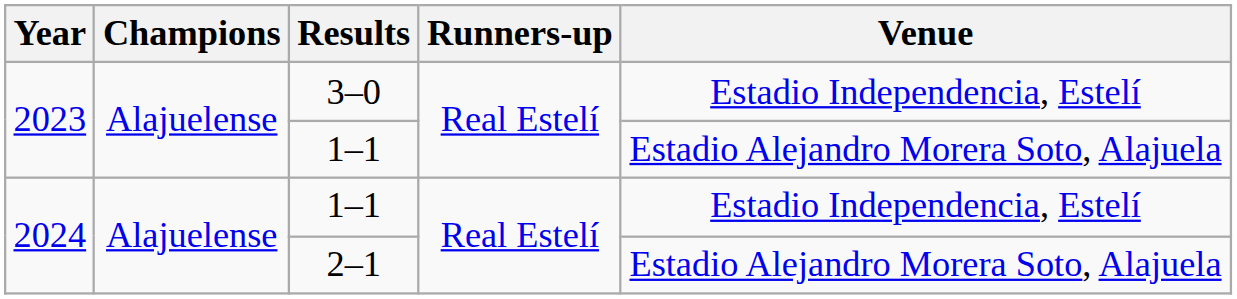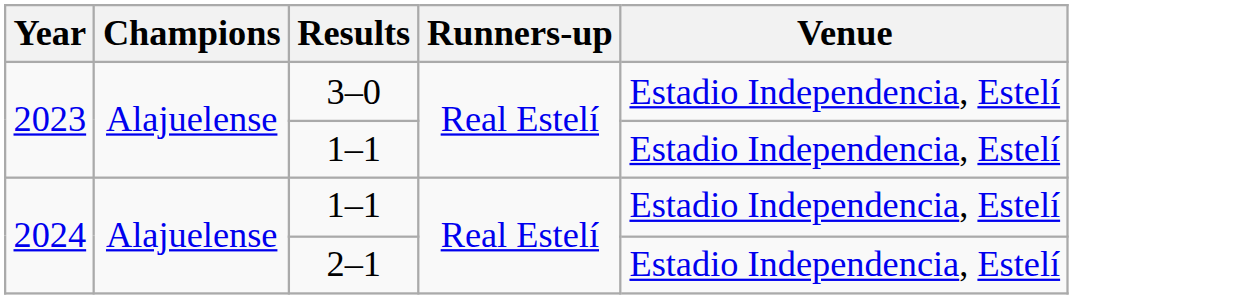2023 / 1–1 | Venue: Estadio Alejandro Morera Soto, Alajuela -> Estadio Independencia, Estelí
2–1 | Venue: Estadio Alejandro Morera Soto, Alajuela -> Estadio Independencia, Estelí
